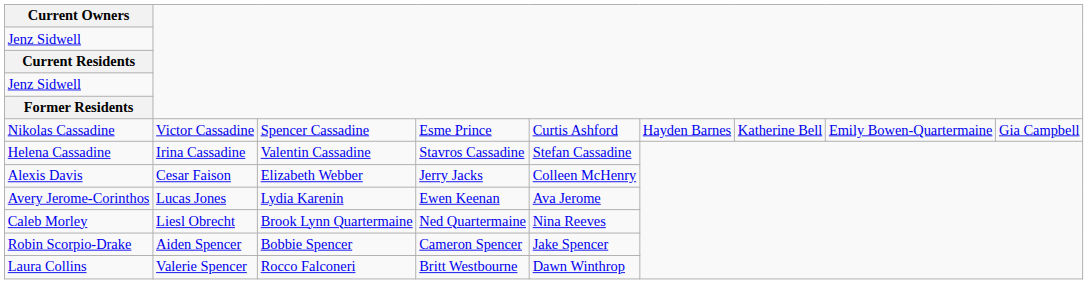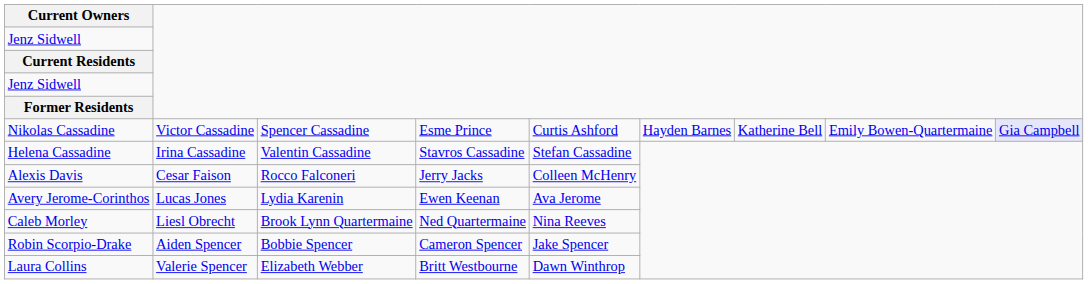Nikolas Cassadine | column 9: no background -> lavender background
Alexis Davis | column 3: Elizabeth Webber -> Rocco Falconeri
Laura Collins | column 3: Rocco Falconeri -> Elizabeth Webber
